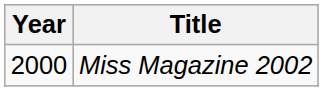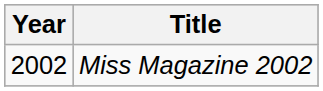Miss Magazine 2002 | Year: 2000 -> 2002
